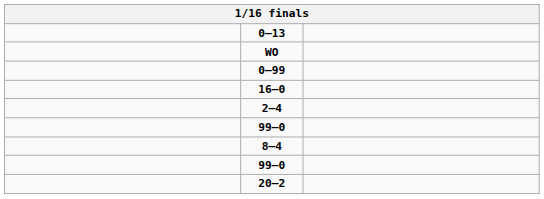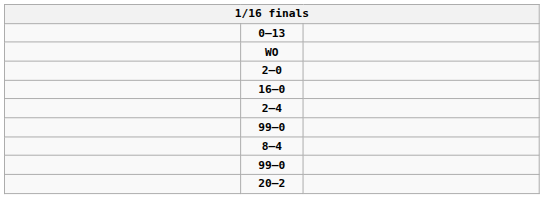+ row: 2–0
- row: 0–99
